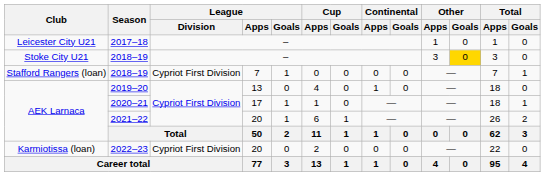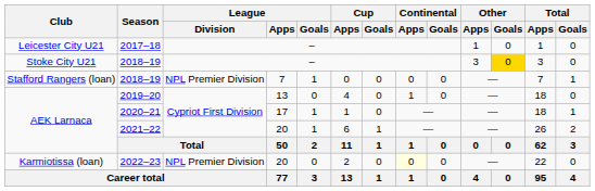Stafford Rangers (loan) / 2018–19 | League / Division: Cypriot First Division -> NPL Premier Division
2022–23 | League / Division: Cypriot First Division -> NPL Premier Division
2022–23 | Continental / Apps: no background -> lightyellow background
